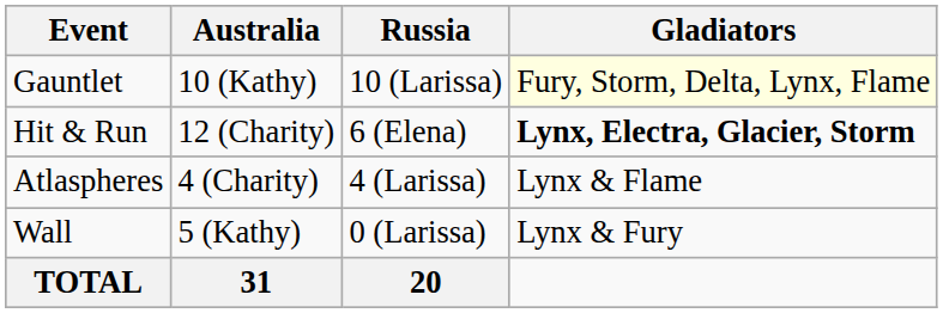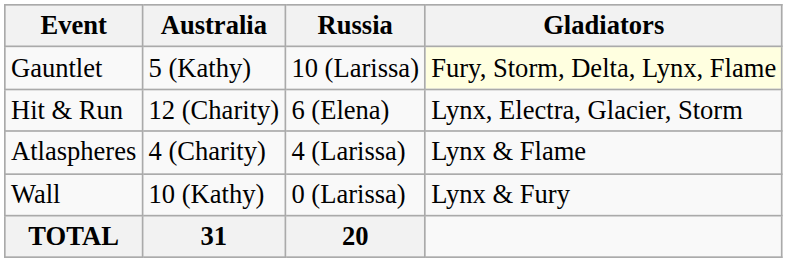Gauntlet | Australia: 10 (Kathy) -> 5 (Kathy)
Hit & Run | Gladiators: bold -> normal
Wall | Australia: 5 (Kathy) -> 10 (Kathy)
